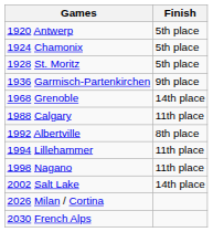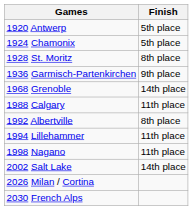1928 St. Moritz | Finish: 5th place -> 8th place
